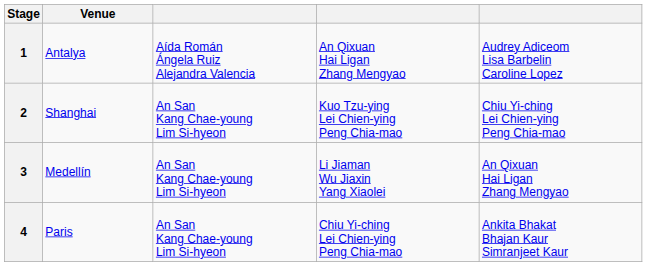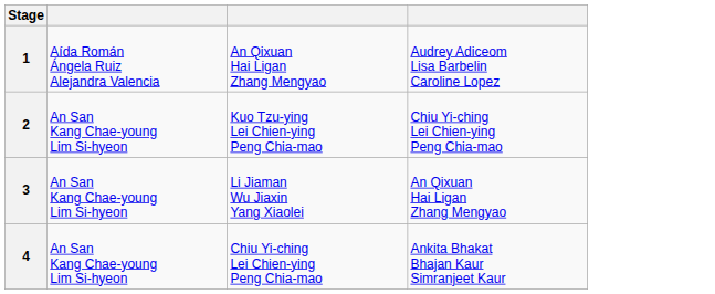- column: Venue | Antalya | Shanghai | Medellín | Paris
